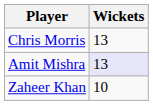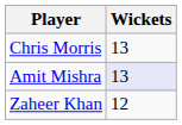Zaheer Khan | Wickets: 10 -> 12
